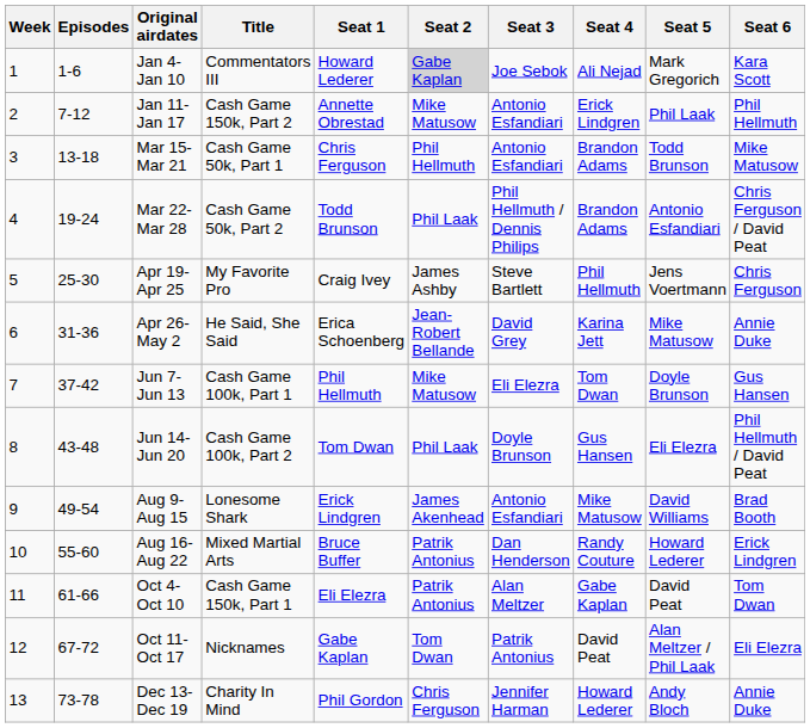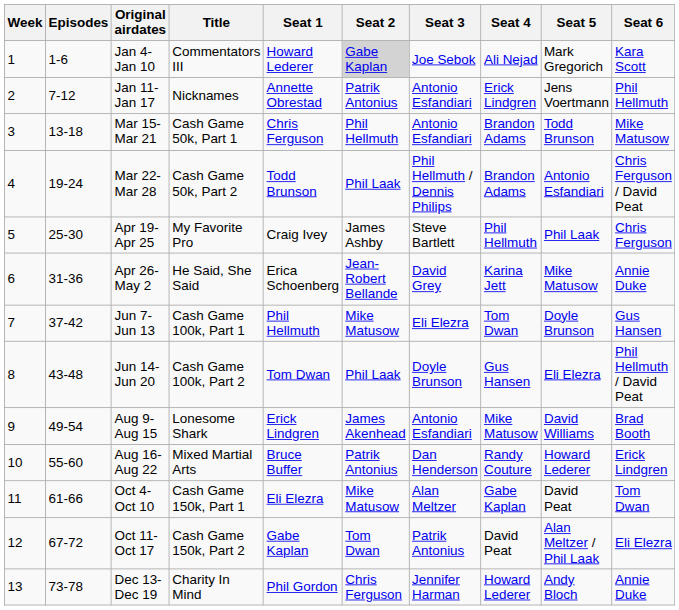Jan 11-Jan 17 | Title: Cash Game 150k, Part 2 -> Nicknames
Jan 11-Jan 17 | Seat 2: Mike Matusow -> Patrik Antonius
Jan 11-Jan 17 | Seat 5: Phil Laak -> Jens Voertmann
Apr 19-Apr 25 | Seat 5: Jens Voertmann -> Phil Laak
Oct 4-Oct 10 | Seat 2: Patrik Antonius -> Mike Matusow
Oct 11-Oct 17 | Title: Nicknames -> Cash Game 150k, Part 2
